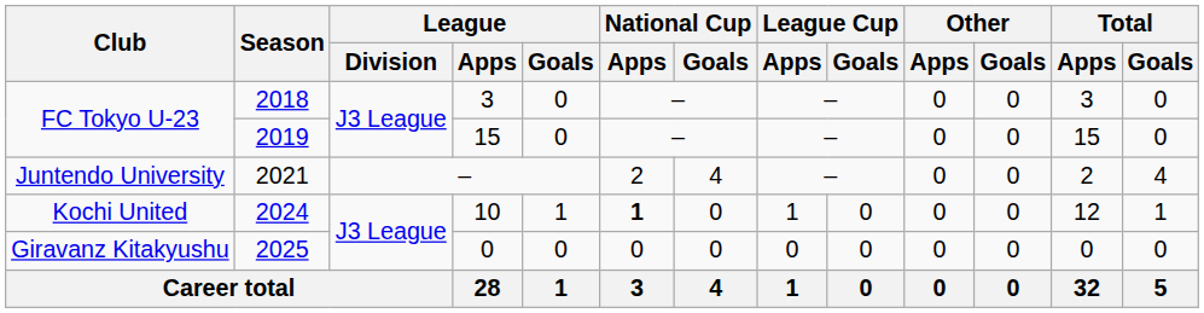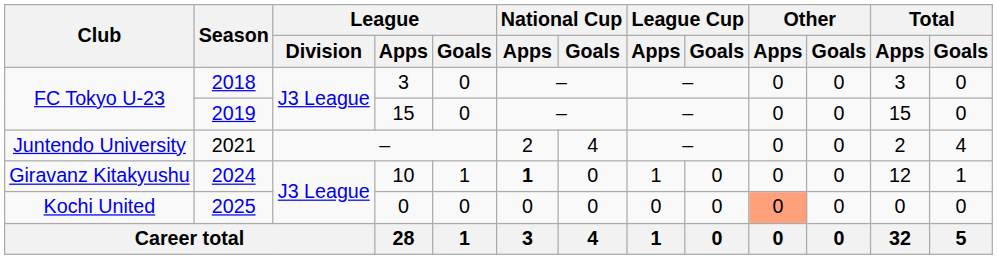2024 | Club: Kochi United -> Giravanz Kitakyushu
2025 | Club: Giravanz Kitakyushu -> Kochi United
2025 | Other / Apps: no background -> lightsalmon background
